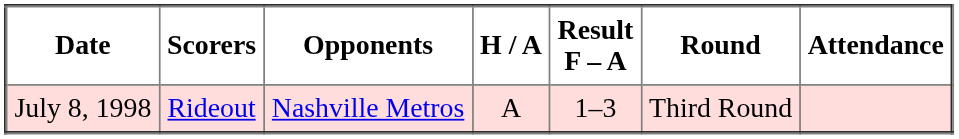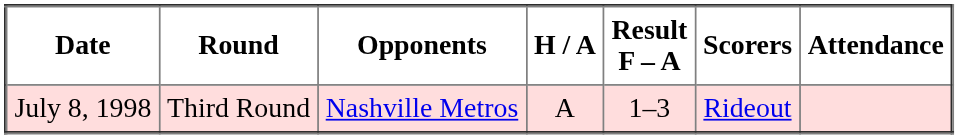columns swapped: Round <-> Scorers
